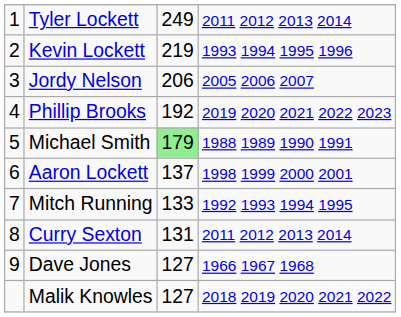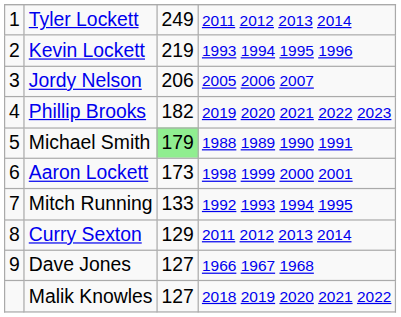Phillip Brooks | column 3: 192 -> 182
Aaron Lockett | column 3: 137 -> 173
Curry Sexton | column 3: 131 -> 129
